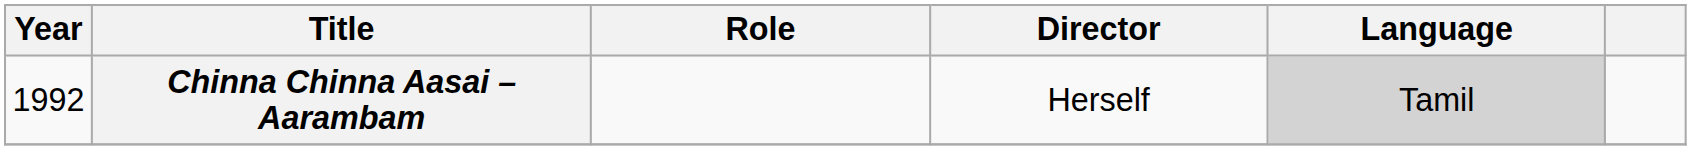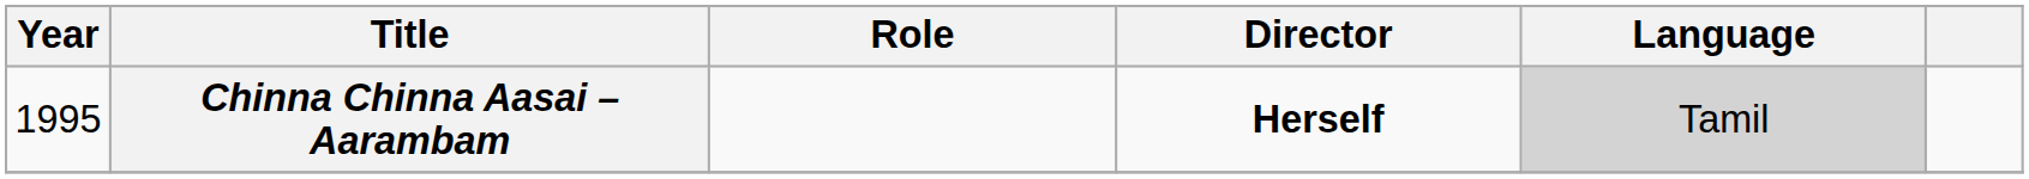Chinna Chinna Aasai – Aarambam | Year: 1992 -> 1995
Chinna Chinna Aasai – Aarambam | Director: normal -> bold
